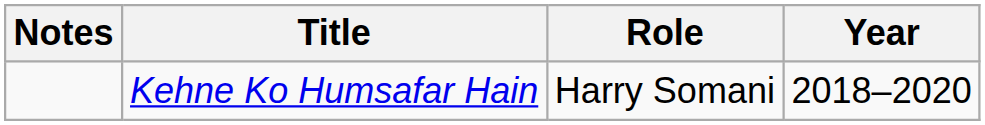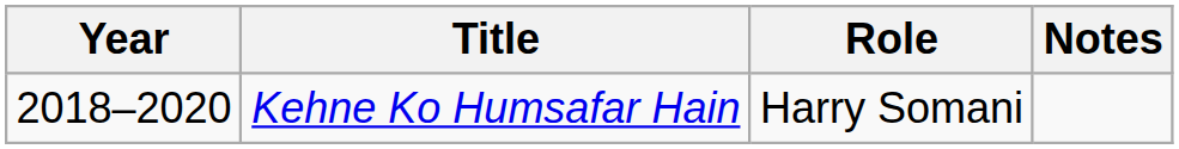columns swapped: Year <-> Notes
